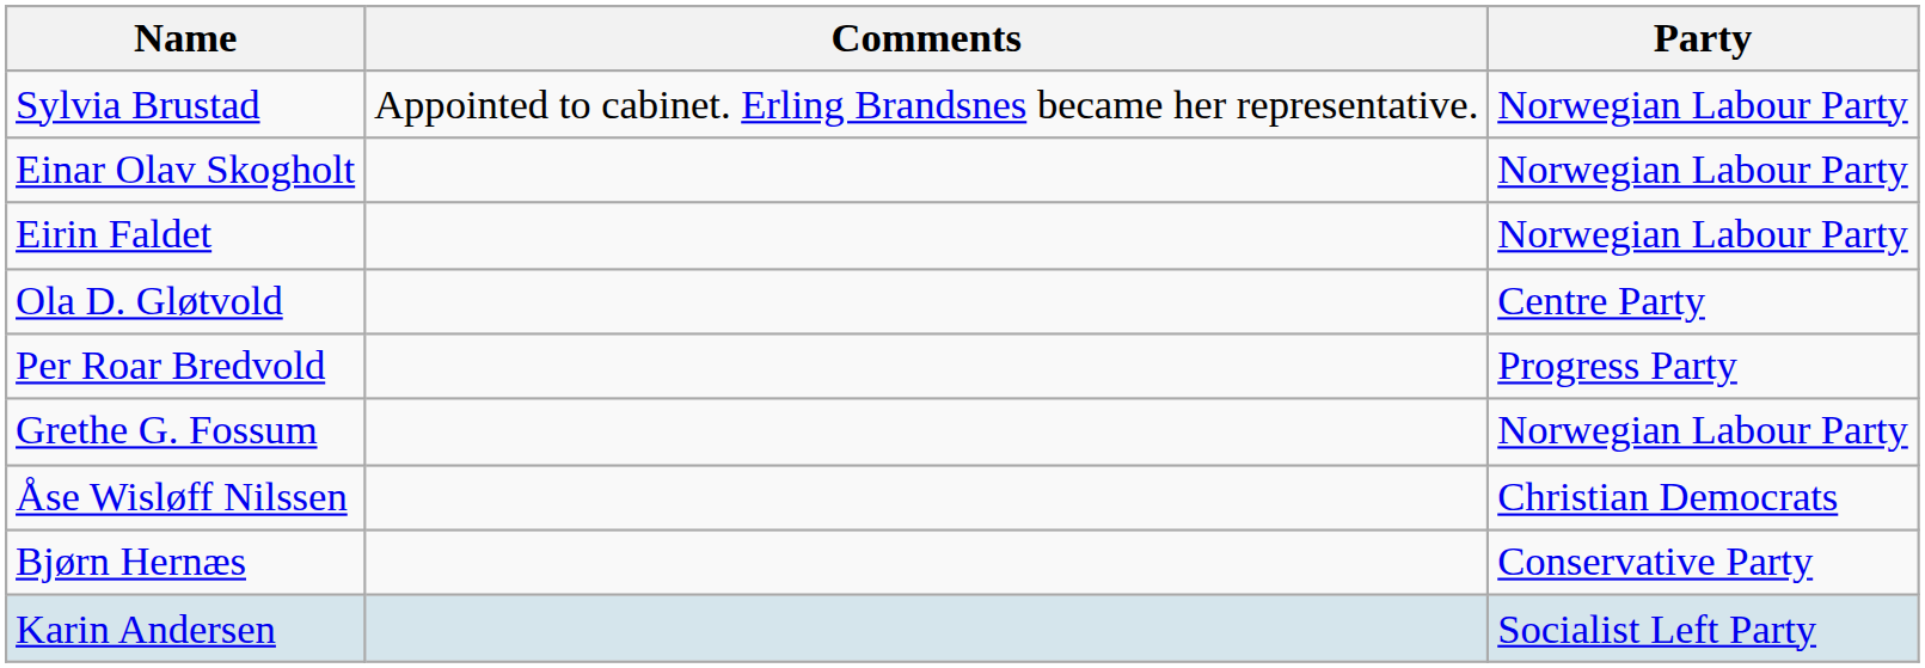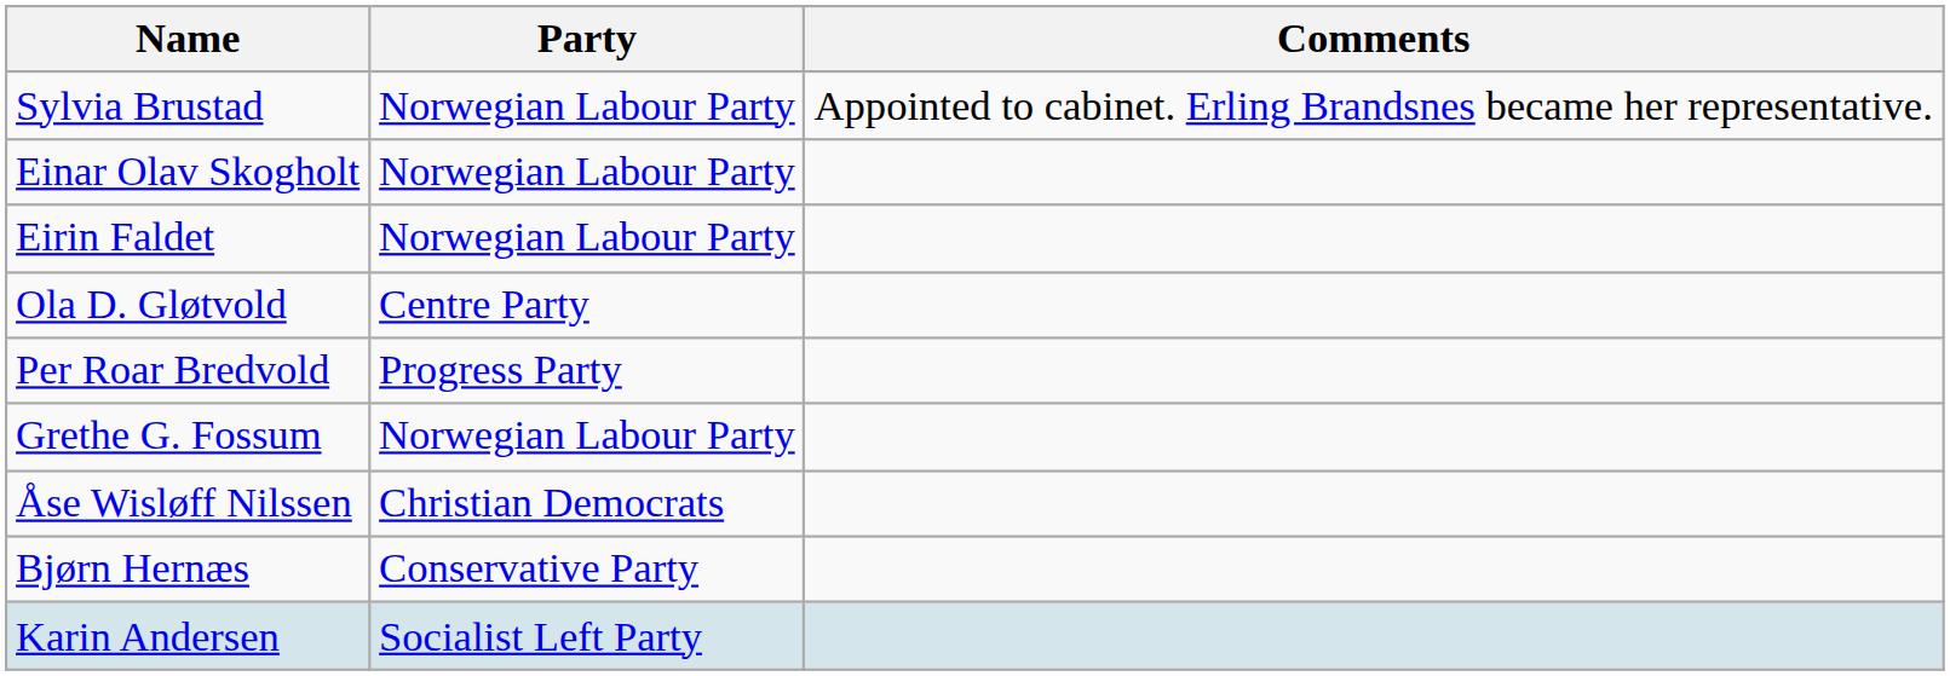columns swapped: Party <-> Comments
